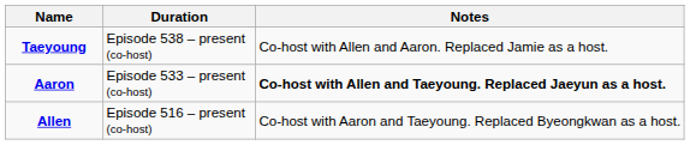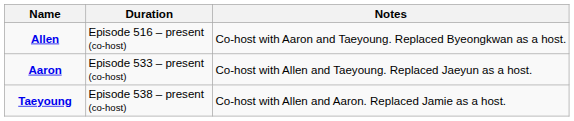rows swapped: Allen <-> Taeyoung
Aaron | Notes: bold -> normal
